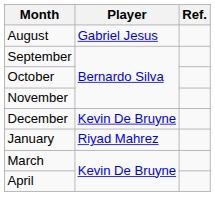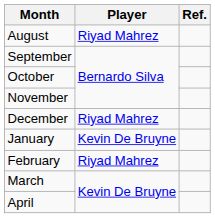August | Player: Gabriel Jesus -> Riyad Mahrez
December | Player: Kevin De Bruyne -> Riyad Mahrez
January | Player: Riyad Mahrez -> Kevin De Bruyne
+ row: February | Riyad Mahrez
